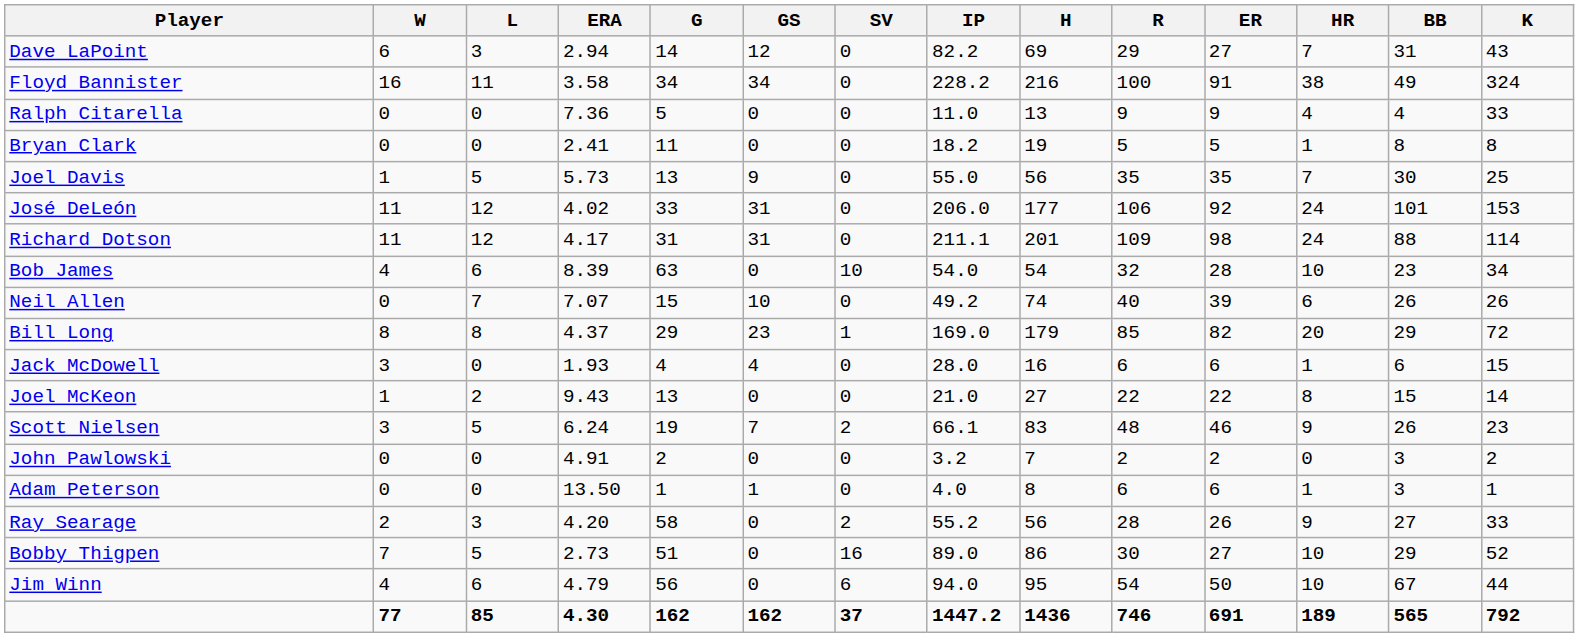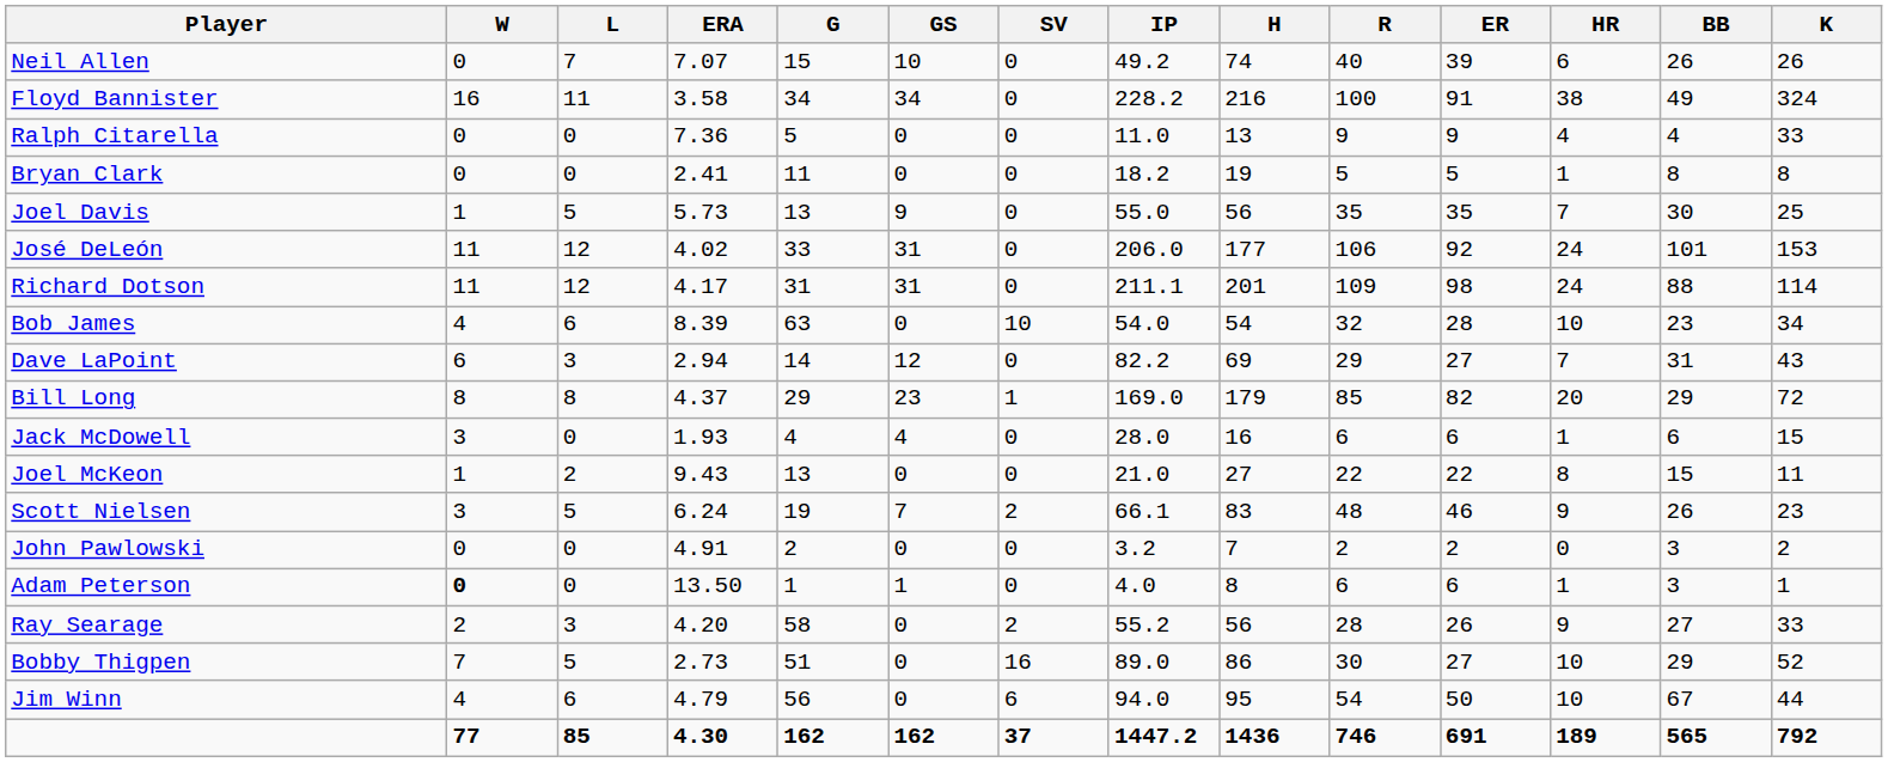rows swapped: Neil Allen <-> Dave LaPoint
Joel McKeon | K: 14 -> 11
Adam Peterson | W: normal -> bold
